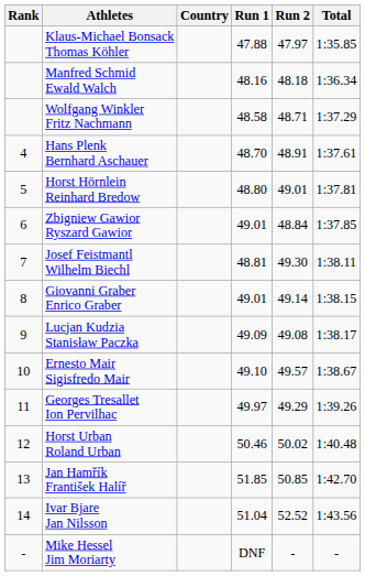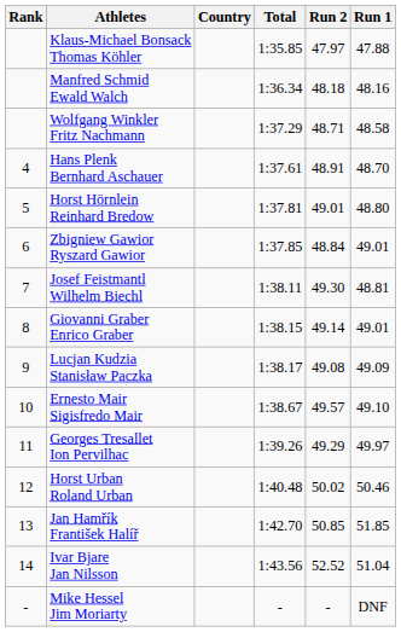columns swapped: Run 1 <-> Total
